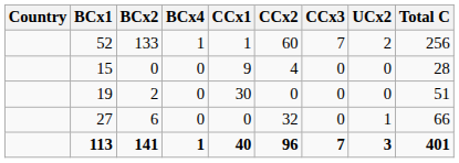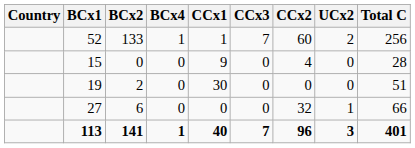columns swapped: CCx2 <-> CCx3
